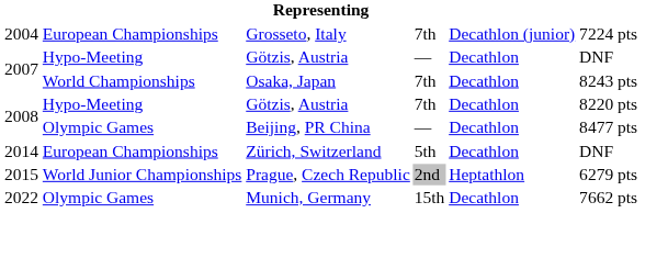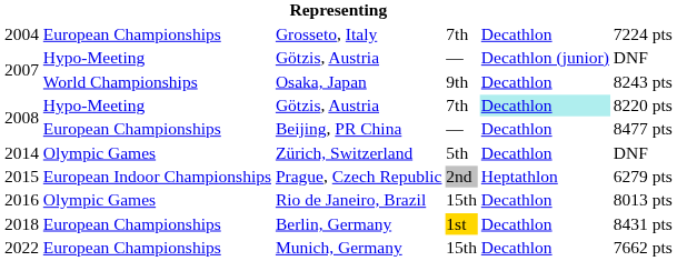Grosseto, Italy | column 5: Decathlon (junior) -> Decathlon
2007 / Götzis, Austria | column 5: Decathlon -> Decathlon (junior)
Osaka, Japan | column 4: 7th -> 9th
2008 / Götzis, Austria | column 5: no background -> paleturquoise background
Beijing, PR China | column 2: Olympic Games -> European Championships
Zürich, Switzerland | column 2: European Championships -> Olympic Games
Prague, Czech Republic | column 2: World Junior Championships -> European Indoor Championships
+ row: 2016 | Olympic Games | Rio de Janeiro, Brazil | 15th | Decathlon | 8013 pts
+ row: 2018 | European Championships | Berlin, Germany | 1st | Decathlon | 8431 pts
Munich, Germany | column 2: Olympic Games -> European Championships
